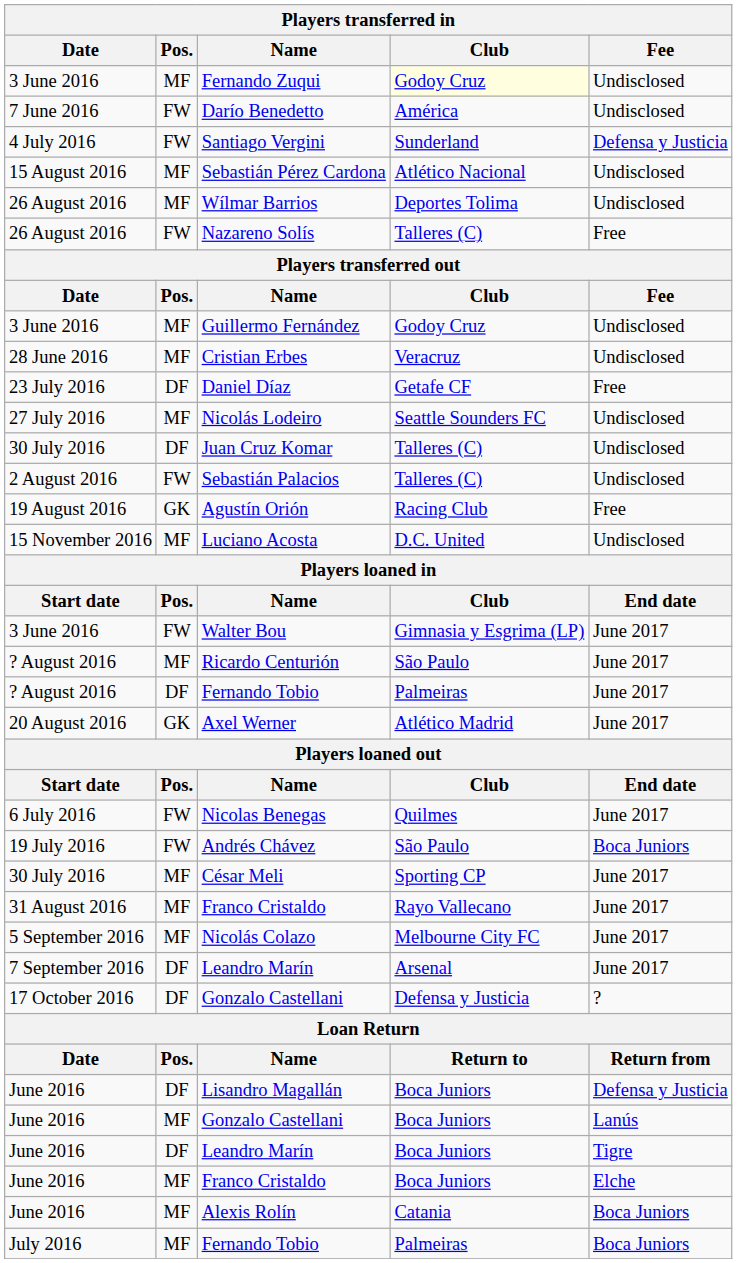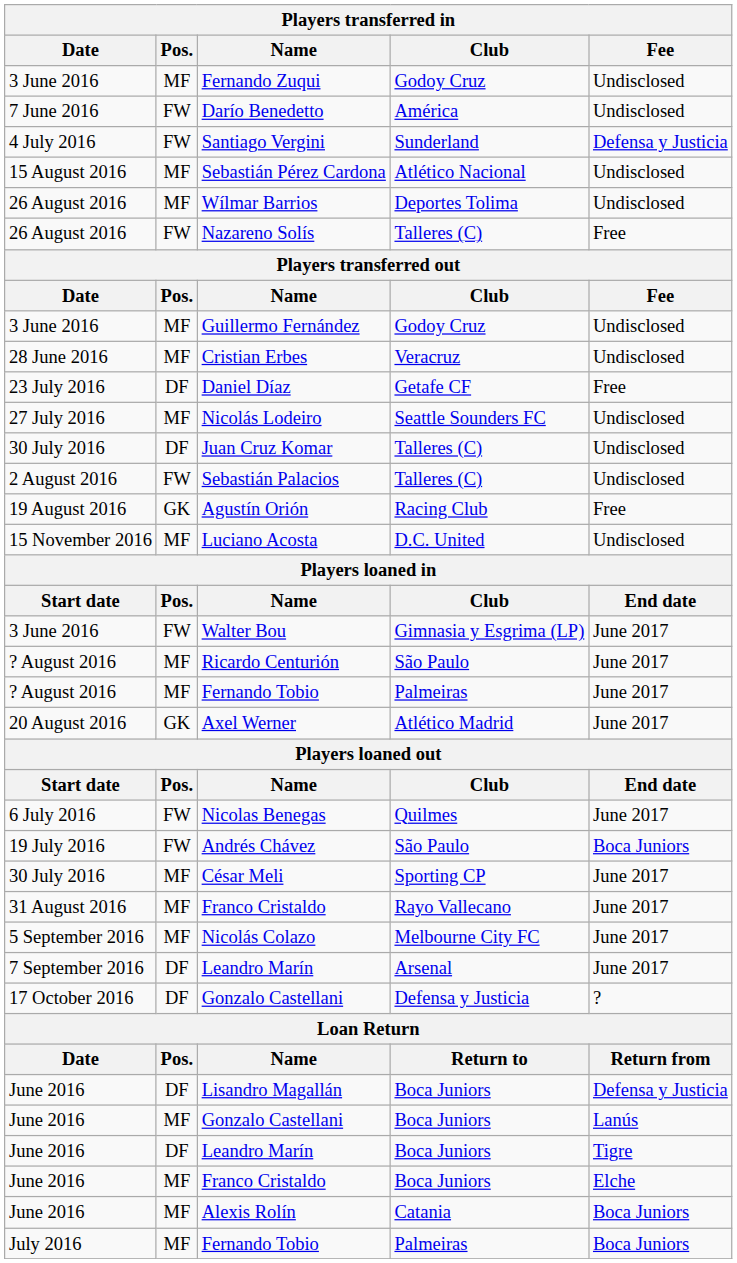Fernando Zuqui | Players transferred in / Club: lightyellow background -> no background
? August 2016 / Fernando Tobio | Players transferred in / Pos.: DF -> MF
